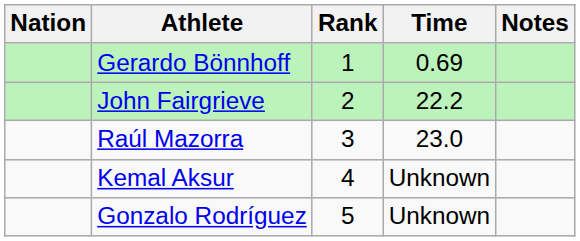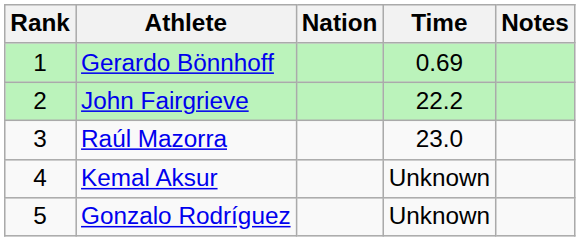columns swapped: Rank <-> Nation
